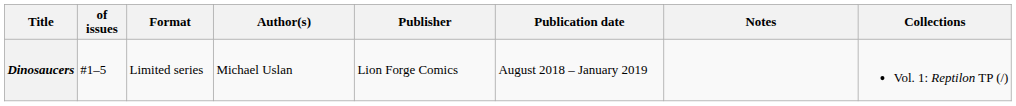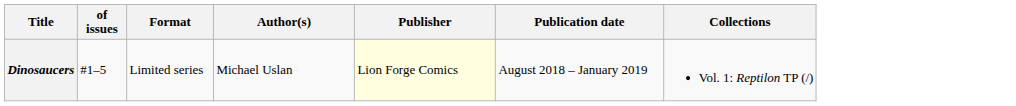- column: Notes
Dinosaucers | Publisher: no background -> lightyellow background
